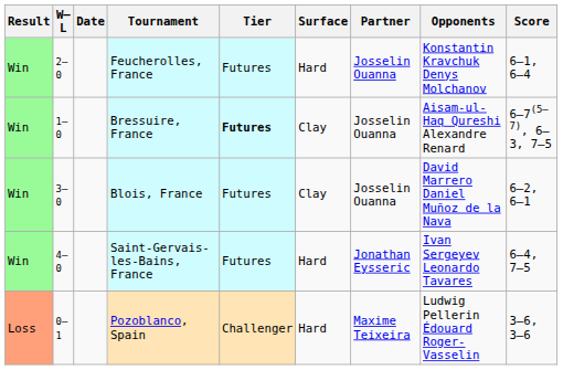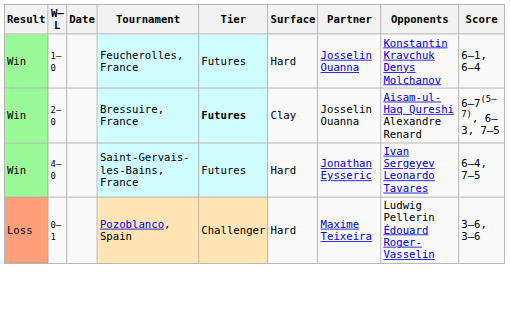Feucherolles, France | W–L: 2–0 -> 1–0
Bressuire, France | W–L: 1–0 -> 2–0
- row: Win | 3–0 | Blois, France | Futures | Clay | Josselin Ouanna | David Marrero Daniel Muñoz de la Nava | 6–2, 6–1
